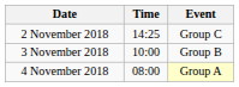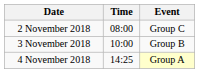2 November 2018 | Time: 14:25 -> 08:00
4 November 2018 | Time: 08:00 -> 14:25
